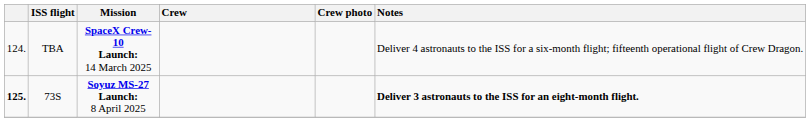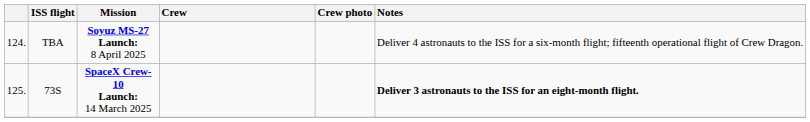TBA | Mission: SpaceX Crew-10 Launch: 14 March 2025 -> Soyuz MS-27 Launch: 8 April 2025
73S | column 1: bold -> normal
73S | Mission: Soyuz MS-27 Launch: 8 April 2025 -> SpaceX Crew-10 Launch: 14 March 2025
